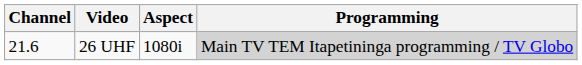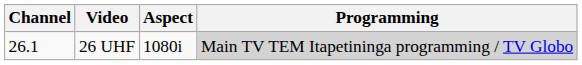26 UHF | Channel: 21.6 -> 26.1
